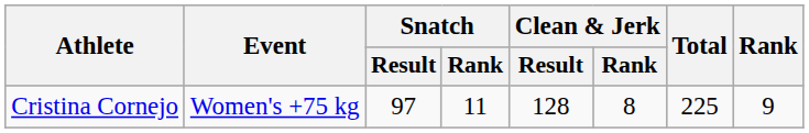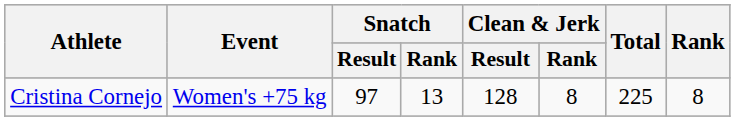Cristina Cornejo | Snatch / Rank: 11 -> 13
Cristina Cornejo | Rank: 9 -> 8
